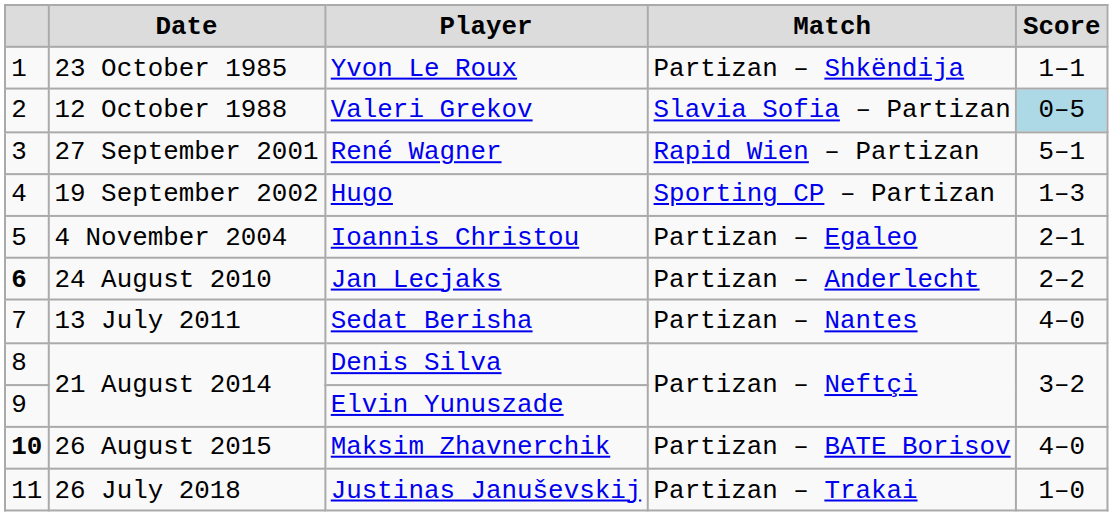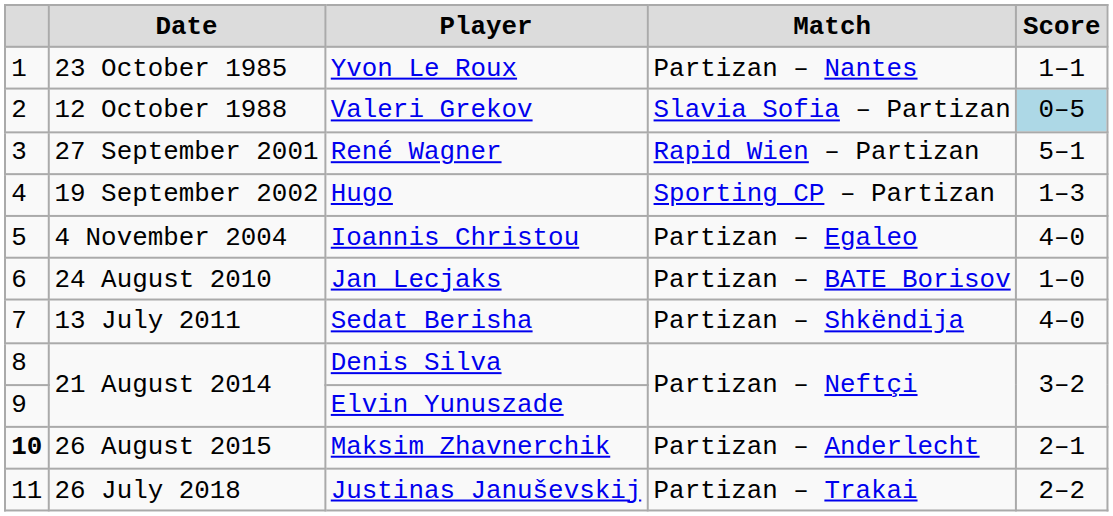Yvon Le Roux | Match: Partizan – Shkëndija -> Partizan – Nantes
Ioannis Christou | Score: 2–1 -> 4–0
Jan Lecjaks | column 1: bold -> normal
Jan Lecjaks | Match: Partizan – Anderlecht -> Partizan – BATE Borisov
Jan Lecjaks | Score: 2–2 -> 1–0
Sedat Berisha | Match: Partizan – Nantes -> Partizan – Shkëndija
Maksim Zhavnerchik | Match: Partizan – BATE Borisov -> Partizan – Anderlecht
Maksim Zhavnerchik | Score: 4–0 -> 2–1
Justinas Januševskij | Score: 1–0 -> 2–2
